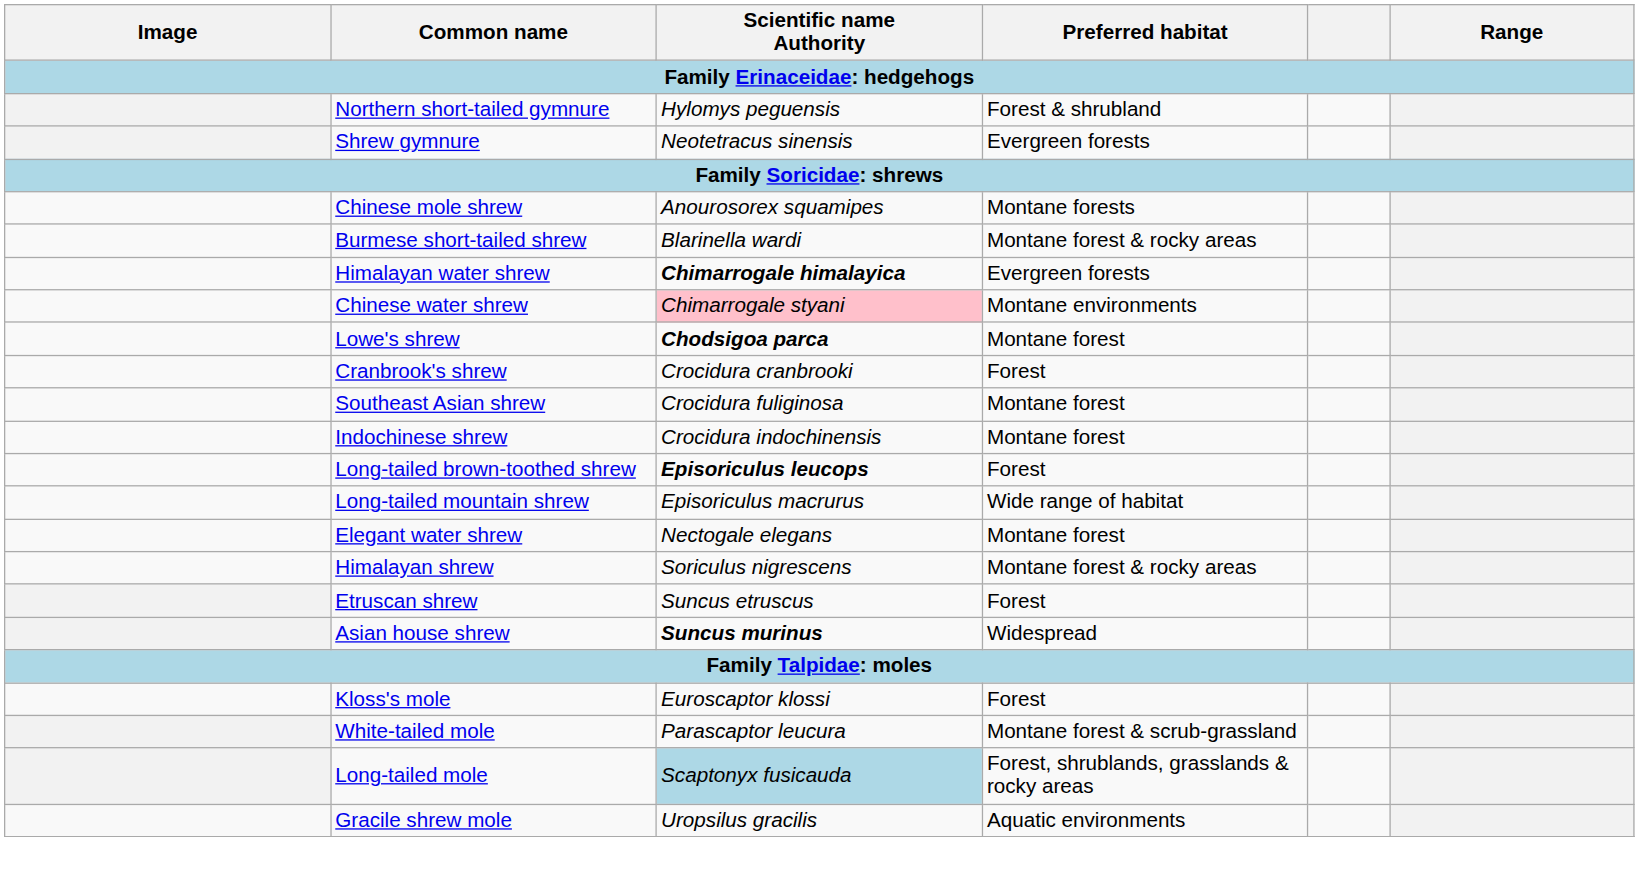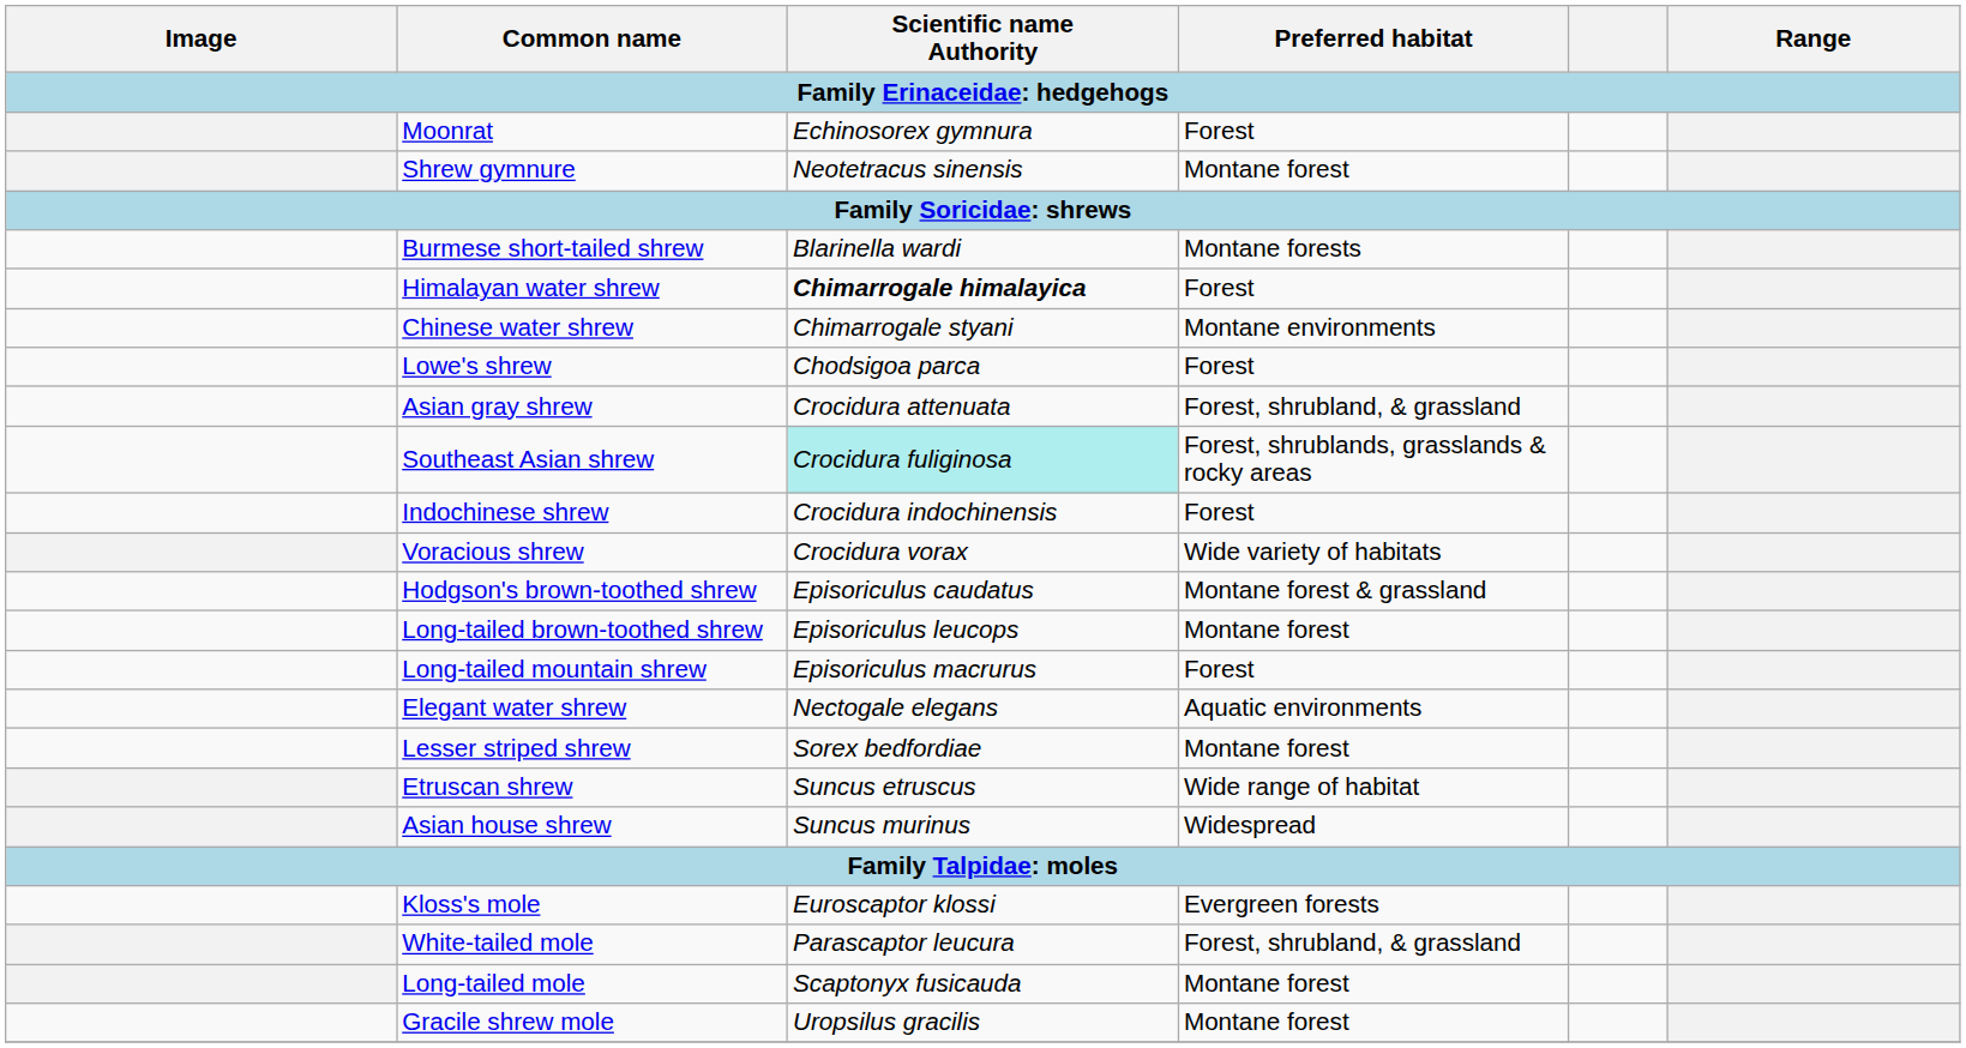+ row: Moonrat | Echinosorex gymnura | Forest
- row: Northern short-tailed gymnure | Hylomys peguensis | Forest & shrubland
Shrew gymnure | Preferred habitat: Evergreen forests -> Montane forest
- row: Chinese mole shrew | Anourosorex squamipes | Montane forests
Burmese short-tailed shrew | Preferred habitat: Montane forest & rocky areas -> Montane forests
Himalayan water shrew | Preferred habitat: Evergreen forests -> Forest
Chinese water shrew | Scientific name Authority: pink background -> no background
Lowe's shrew | Scientific name Authority: bold -> normal
Lowe's shrew | Preferred habitat: Montane forest -> Forest
+ row: Asian gray shrew | Crocidura attenuata | Forest, shrubland, & grassland
- row: Cranbrook's shrew | Crocidura cranbrooki | Forest
Southeast Asian shrew | Scientific name Authority: no background -> paleturquoise background
Southeast Asian shrew | Preferred habitat: Montane forest -> Forest, shrublands, grasslands & rocky areas
Indochinese shrew | Preferred habitat: Montane forest -> Forest
+ row: Voracious shrew | Crocidura vorax | Wide variety of habitats
+ row: Hodgson's brown-toothed shrew | Episoriculus caudatus | Montane forest & grassland
Long-tailed brown-toothed shrew | Scientific name Authority: bold -> normal
Long-tailed brown-toothed shrew | Preferred habitat: Forest -> Montane forest
Long-tailed mountain shrew | Preferred habitat: Wide range of habitat -> Forest
Elegant water shrew | Preferred habitat: Montane forest -> Aquatic environments
+ row: Lesser striped shrew | Sorex bedfordiae | Montane forest
- row: Himalayan shrew | Soriculus nigrescens | Montane forest & rocky areas
Etruscan shrew | Preferred habitat: Forest -> Wide range of habitat
Asian house shrew | Scientific name Authority: bold -> normal
Kloss's mole | Preferred habitat: Forest -> Evergreen forests
White-tailed mole | Preferred habitat: Montane forest & scrub-grassland -> Forest, shrubland, & grassland
Long-tailed mole | Scientific name Authority: lightblue background -> no background
Long-tailed mole | Preferred habitat: Forest, shrublands, grasslands & rocky areas -> Montane forest
Gracile shrew mole | Preferred habitat: Aquatic environments -> Montane forest
